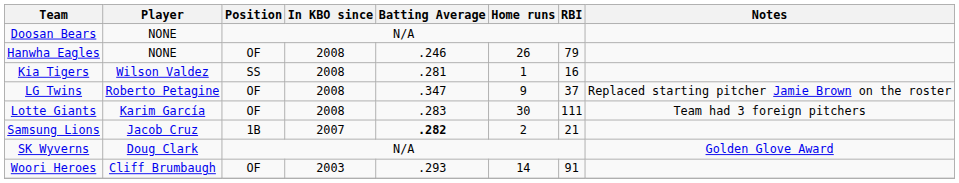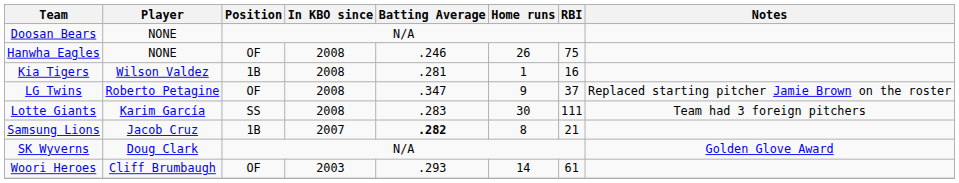Hanwha Eagles | RBI: 79 -> 75
Kia Tigers | Position: SS -> 1B
Lotte Giants | Position: OF -> SS
Samsung Lions | Home runs: 2 -> 8
Woori Heroes | RBI: 91 -> 61
